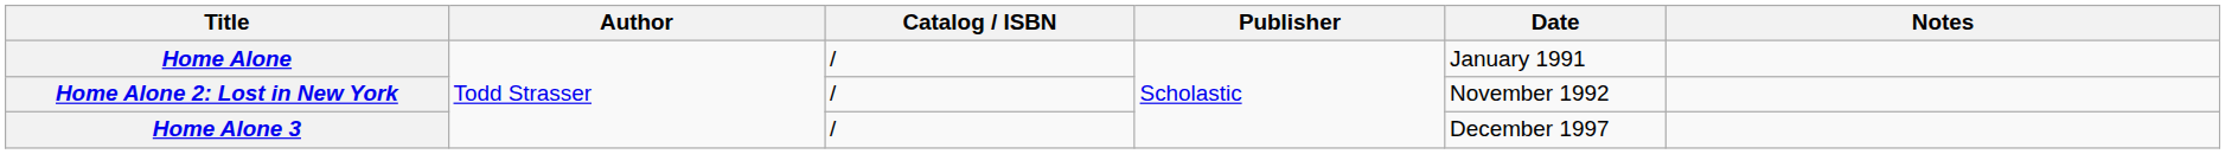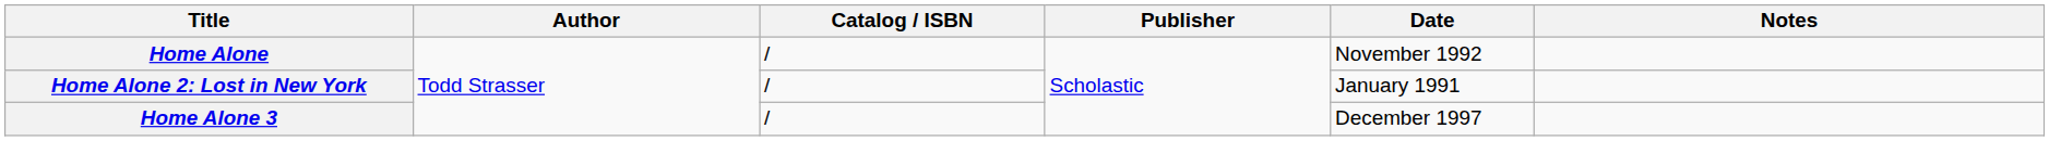Home Alone | Date: January 1991 -> November 1992
Home Alone 2: Lost in New York | Date: November 1992 -> January 1991
